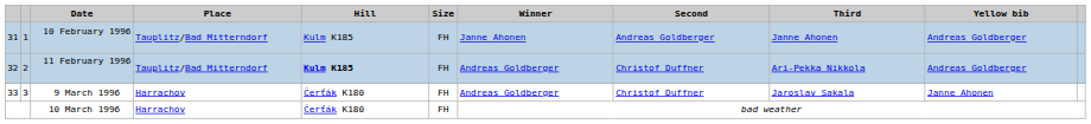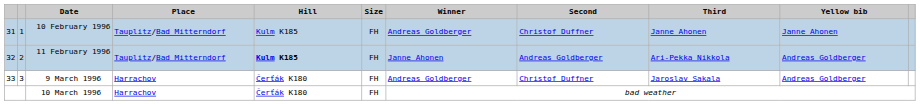10 February 1996 | Winner: Janne Ahonen -> Andreas Goldberger
10 February 1996 | Second: Andreas Goldberger -> Christof Duffner
10 February 1996 | Yellow bib: Andreas Goldberger -> Janne Ahonen
11 February 1996 | Winner: Andreas Goldberger -> Janne Ahonen
11 February 1996 | Second: Christof Duffner -> Andreas Goldberger
9 March 1996 | Yellow bib: Janne Ahonen -> Andreas Goldberger
